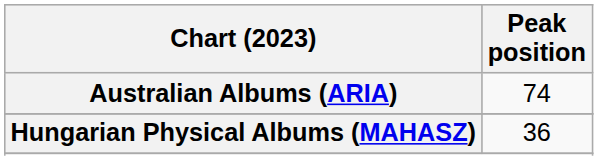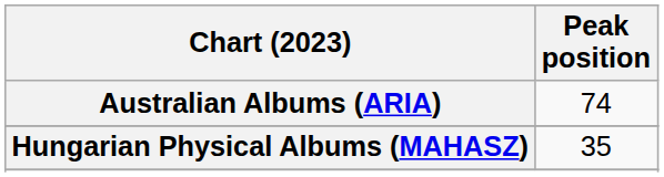Hungarian Physical Albums (MAHASZ) | Peak position: 36 -> 35
